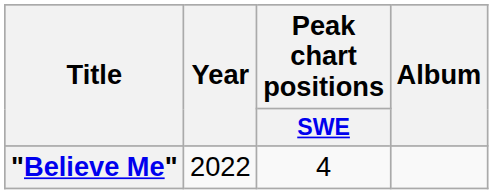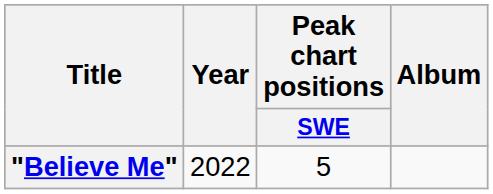"Believe Me" | Peak chart positions / SWE: 4 -> 5
